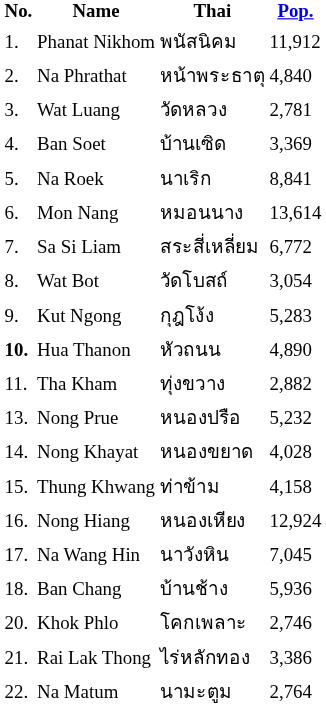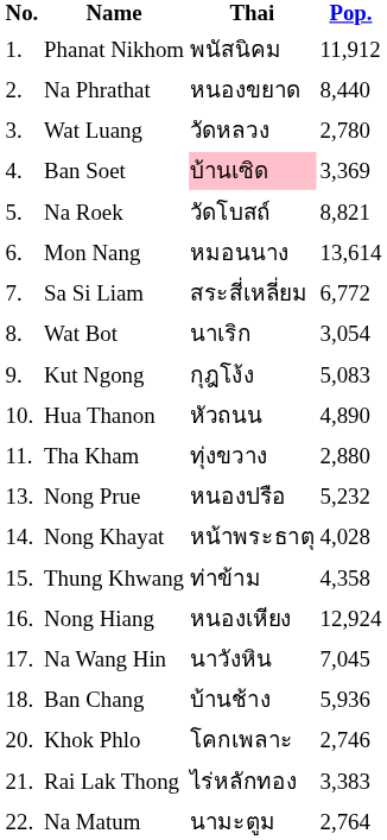Na Phrathat | Thai: หน้าพระธาตุ -> หนองขยาด
Na Phrathat | Pop.: 4,840 -> 8,440
Wat Luang | Pop.: 2,781 -> 2,780
Ban Soet | Thai: no background -> pink background
Na Roek | Thai: นาเริก -> วัดโบสถ์
Na Roek | Pop.: 8,841 -> 8,821
Wat Bot | Thai: วัดโบสถ์ -> นาเริก
Kut Ngong | Pop.: 5,283 -> 5,083
Hua Thanon | No.: bold -> normal
Tha Kham | Pop.: 2,882 -> 2,880
Nong Khayat | Thai: หนองขยาด -> หน้าพระธาตุ
Thung Khwang | Pop.: 4,158 -> 4,358
Rai Lak Thong | Pop.: 3,386 -> 3,383
